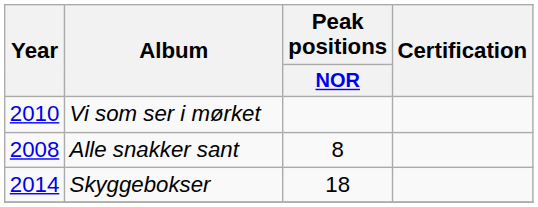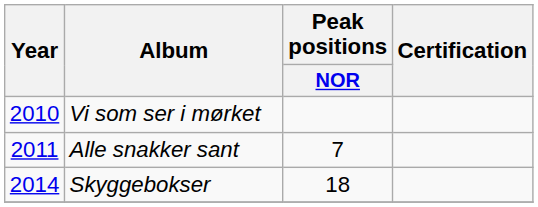Alle snakker sant | Year: 2008 -> 2011
Alle snakker sant | Peak positions / NOR: 8 -> 7
